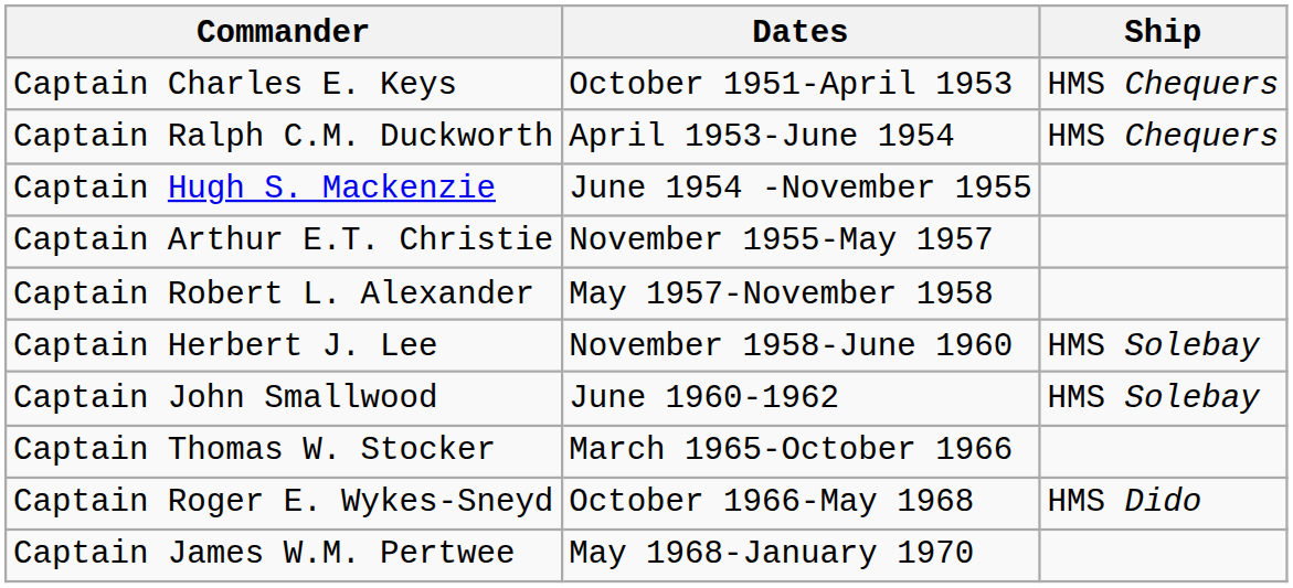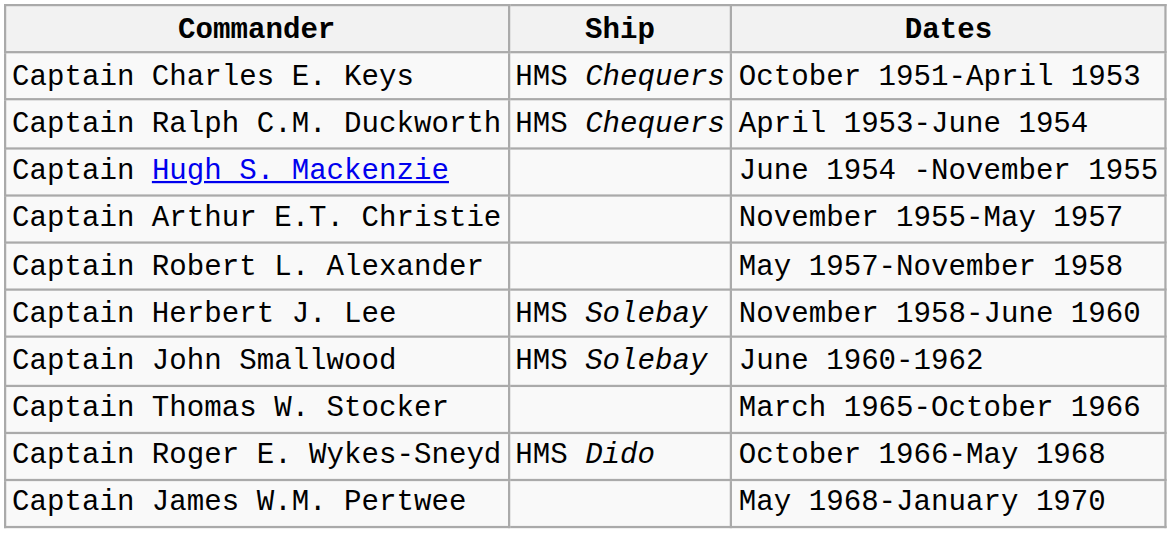columns swapped: Ship <-> Dates
